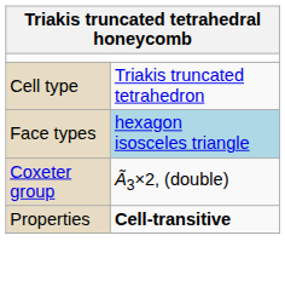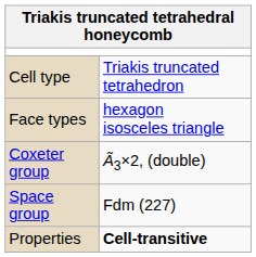Face types | column 2: lightblue background -> no background
+ row: Space group | Fdm (227)
